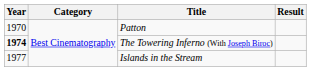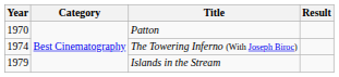The Towering Inferno (With Joseph Biroc) | Year: bold -> normal
Islands in the Stream | Year: 1977 -> 1979
